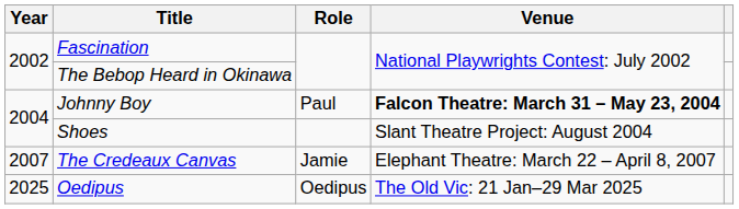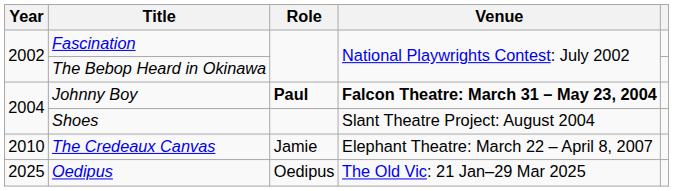Johnny Boy | Role: normal -> bold
The Credeaux Canvas | Year: 2007 -> 2010
